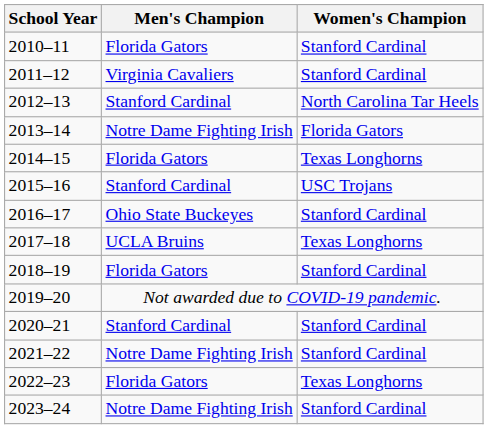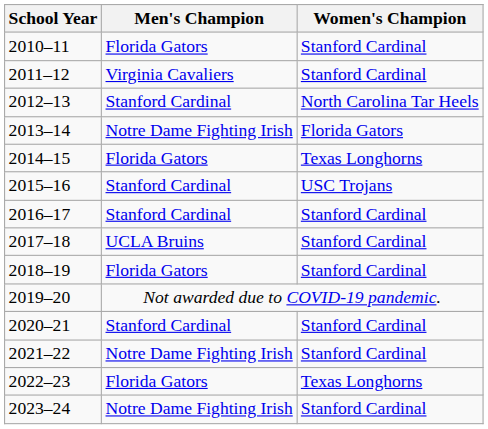2016–17 | Men's Champion: Ohio State Buckeyes -> Stanford Cardinal
2017–18 | Women's Champion: Texas Longhorns -> Stanford Cardinal
